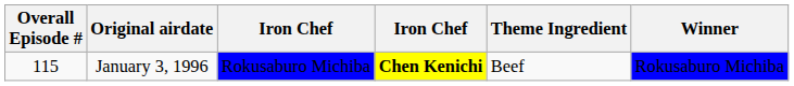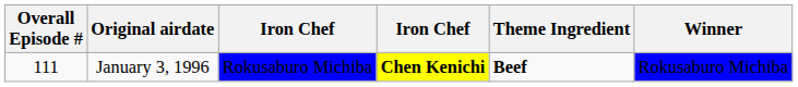January 3, 1996 | Overall Episode #: 115 -> 111
January 3, 1996 | Theme Ingredient: normal -> bold
